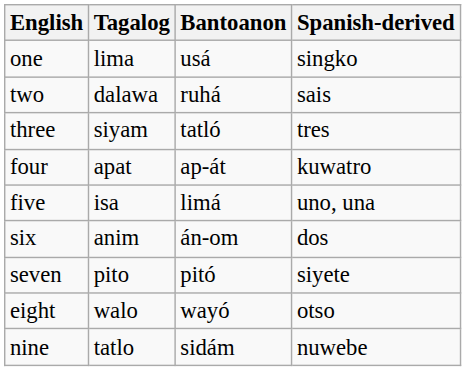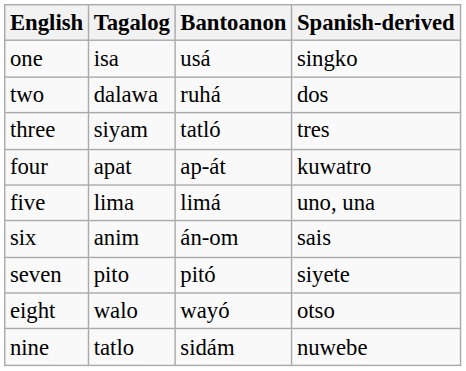one | Tagalog: lima -> isa
two | Spanish-derived: sais -> dos
five | Tagalog: isa -> lima
six | Spanish-derived: dos -> sais
